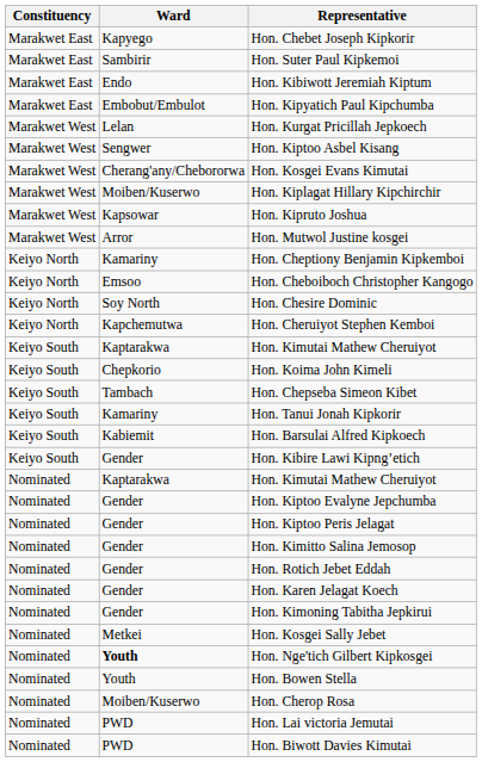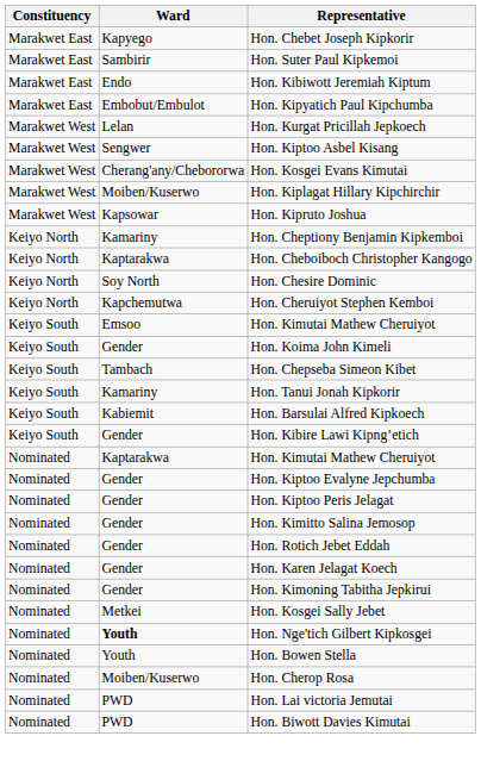- row: Marakwet West | Arror | Hon. Mutwol Justine kosgei
Hon. Cheboiboch Christopher Kangogo | Ward: Emsoo -> Kaptarakwa
Keiyo South / Hon. Kimutai Mathew Cheruiyot | Ward: Kaptarakwa -> Emsoo
Hon. Koima John Kimeli | Ward: Chepkorio -> Gender
